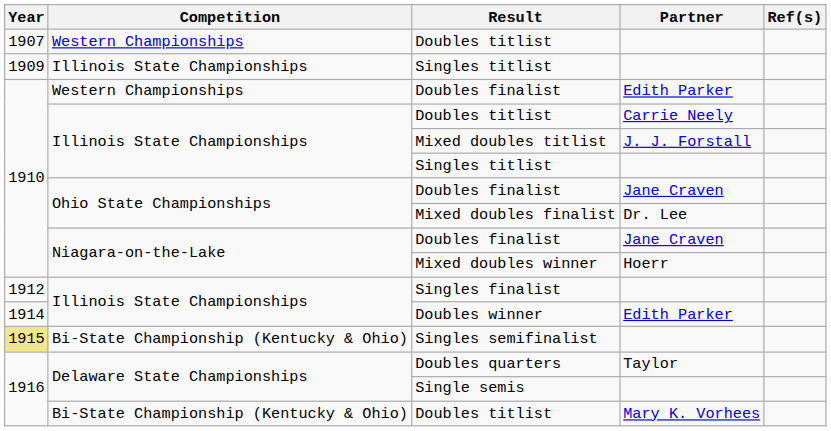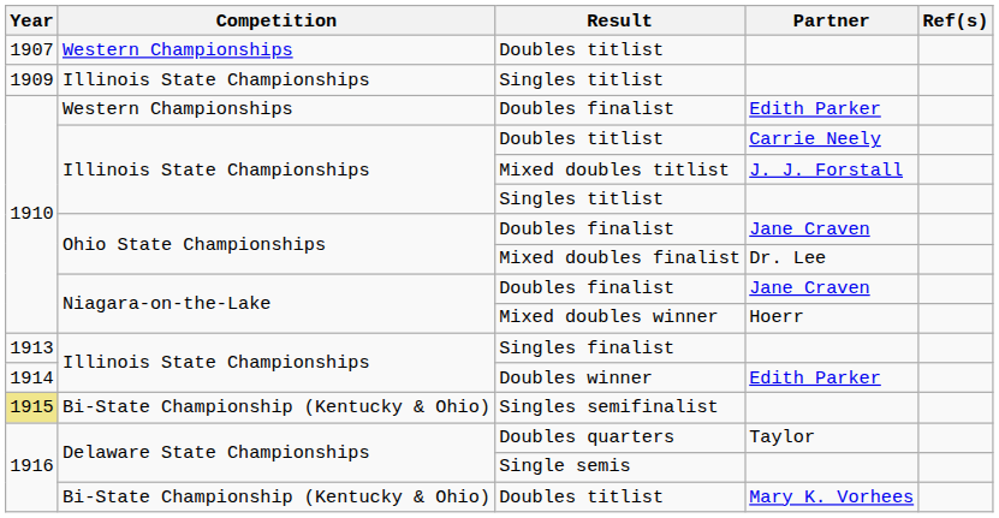Singles finalist | Year: 1912 -> 1913
